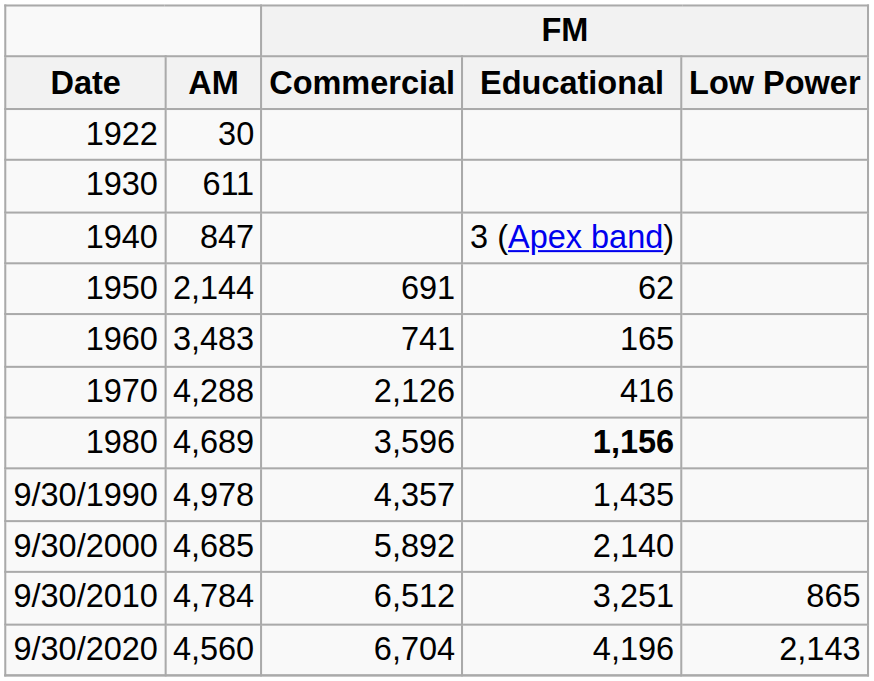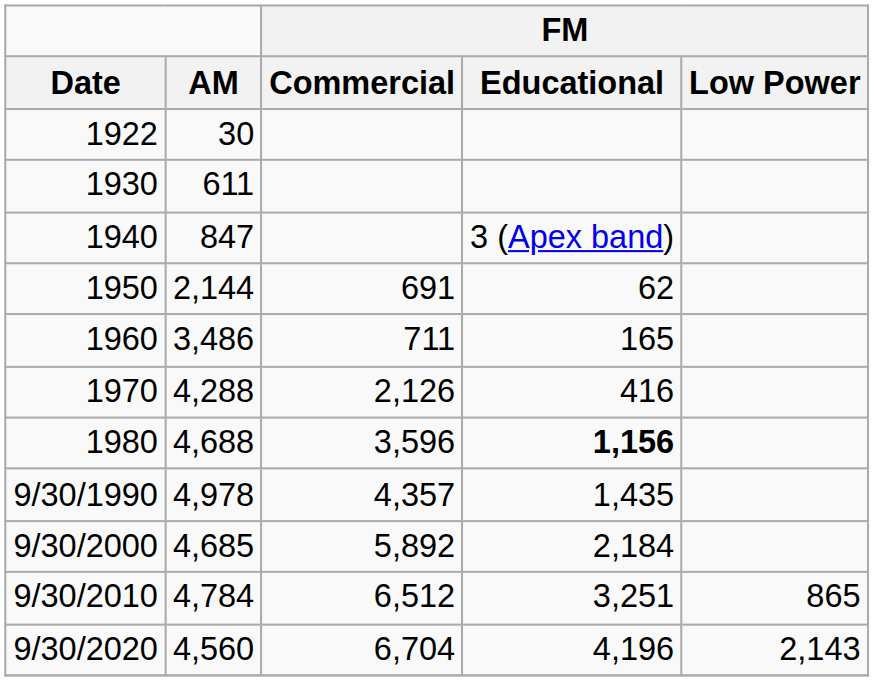1960 | AM: 3,483 -> 3,486
1960 | FM / Commercial: 741 -> 711
1980 | AM: 4,689 -> 4,688
9/30/2000 | FM / Educational: 2,140 -> 2,184
